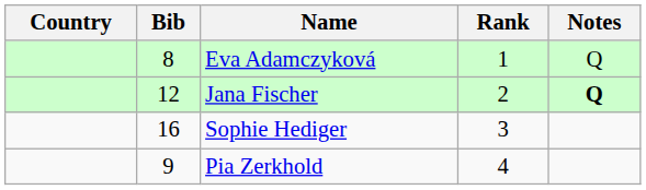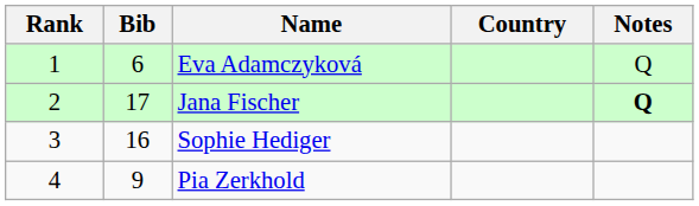columns swapped: Rank <-> Country
Eva Adamczyková | Bib: 8 -> 6
Jana Fischer | Bib: 12 -> 17
